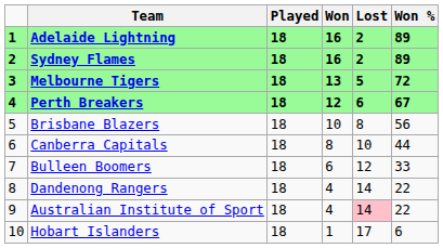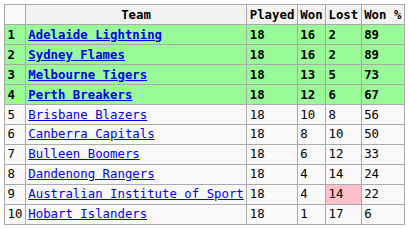Melbourne Tigers | Won %: 72 -> 73
Canberra Capitals | Won %: 44 -> 50
Dandenong Rangers | Won %: 22 -> 24
